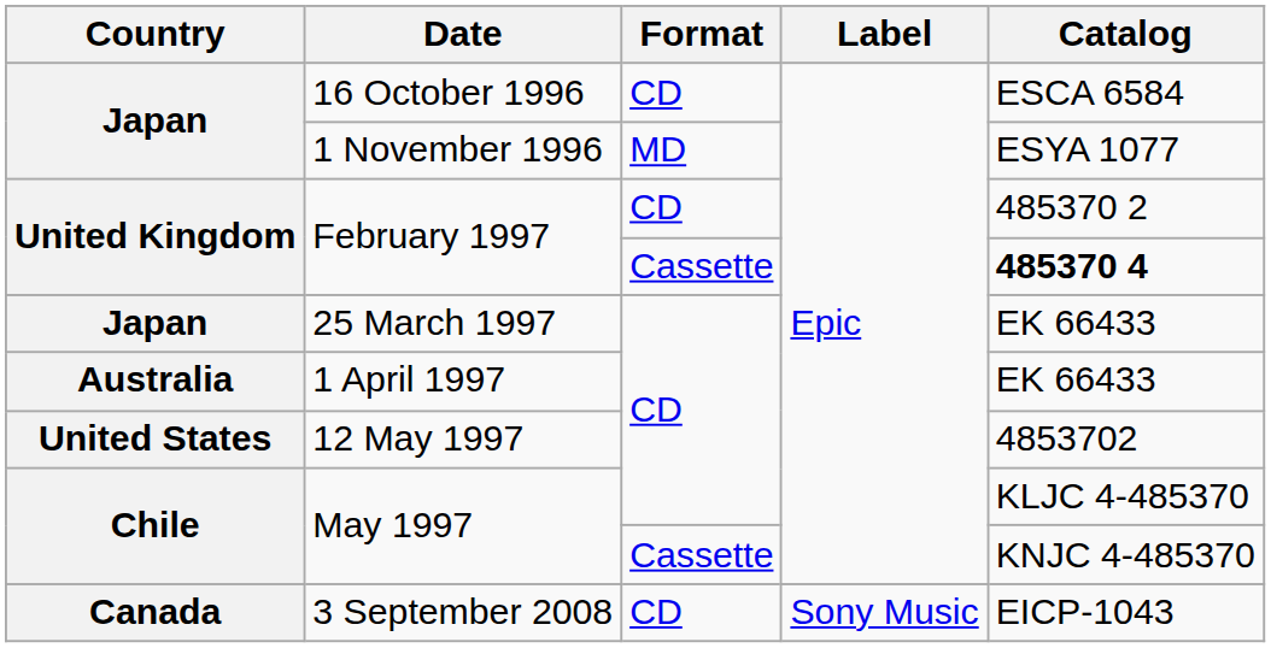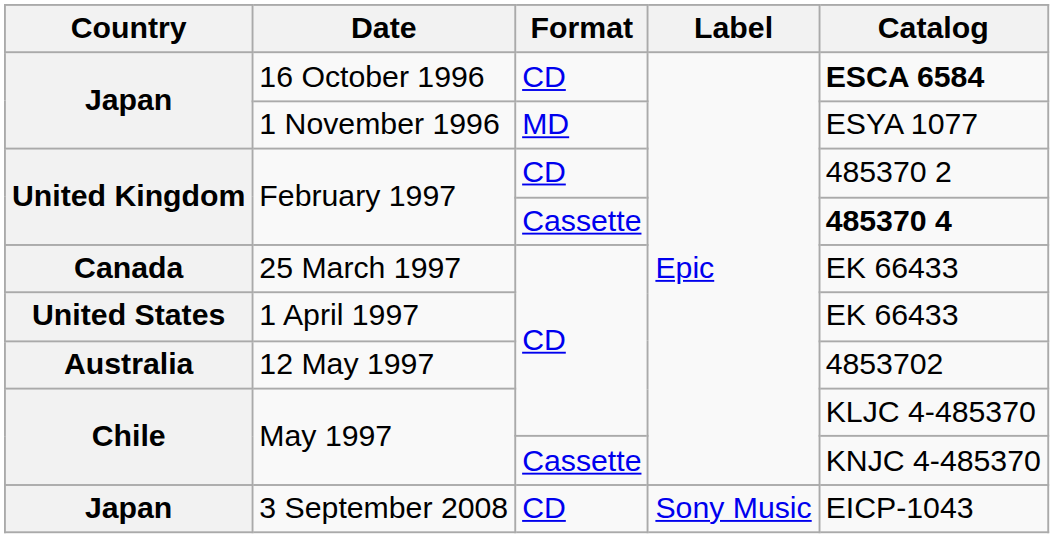16 October 1996 | Catalog: normal -> bold
25 March 1997 | Country: Japan -> Canada
1 April 1997 | Country: Australia -> United States
12 May 1997 | Country: United States -> Australia
3 September 2008 | Country: Canada -> Japan
